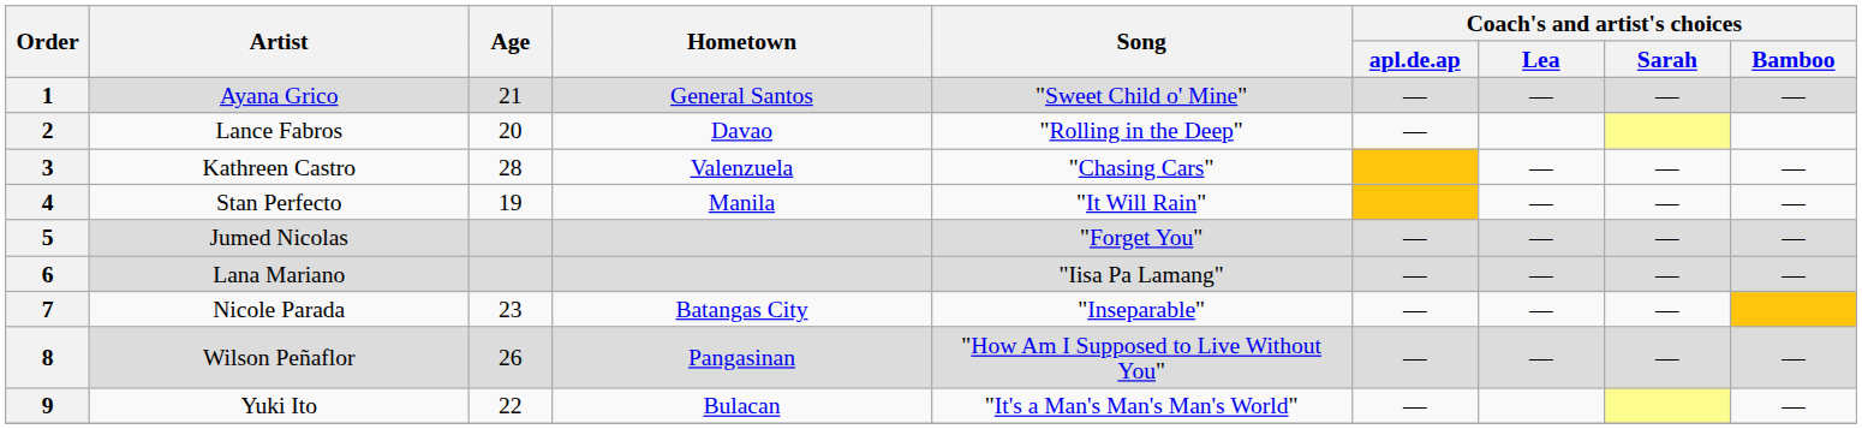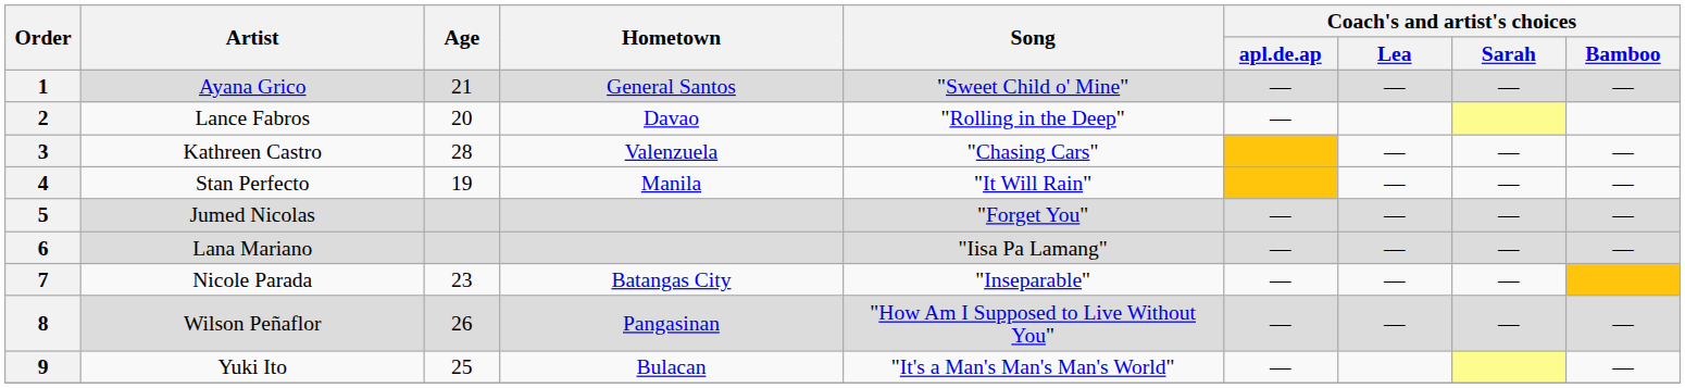9 | Age: 22 -> 25
